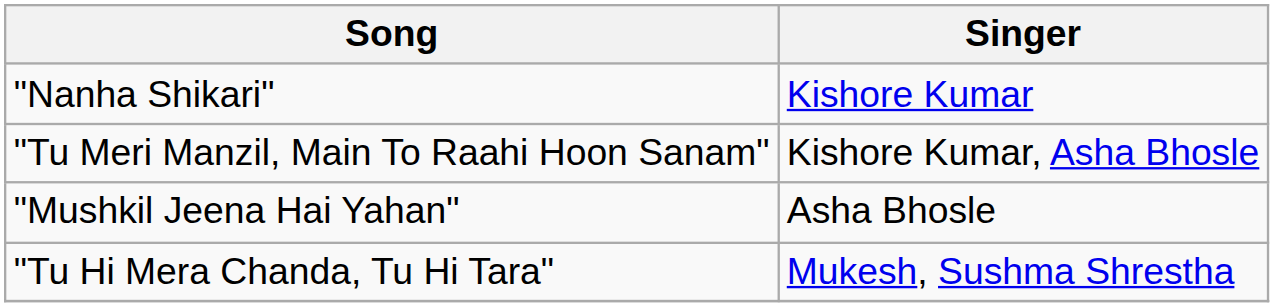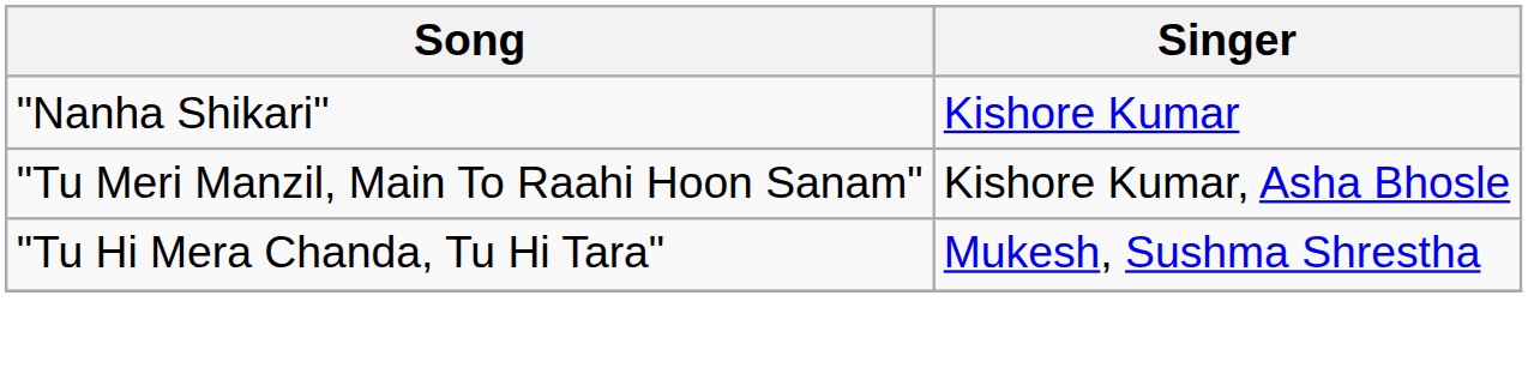- row: "Mushkil Jeena Hai Yahan" | Asha Bhosle
